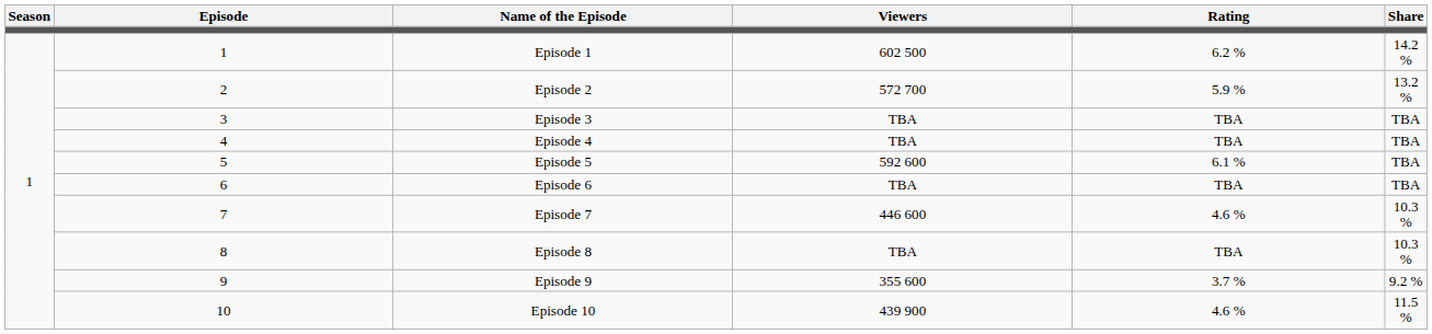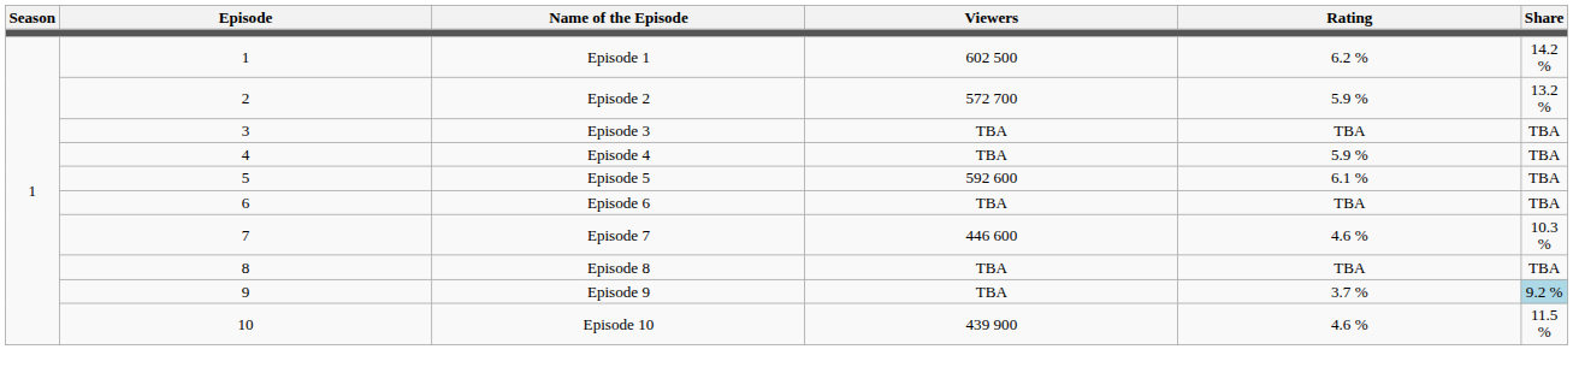Episode 4 | Rating: TBA -> 5.9 %
Episode 8 | Share: 10.3 % -> TBA
Episode 9 | Viewers: 355 600 -> TBA
Episode 9 | Share: no background -> lightblue background
